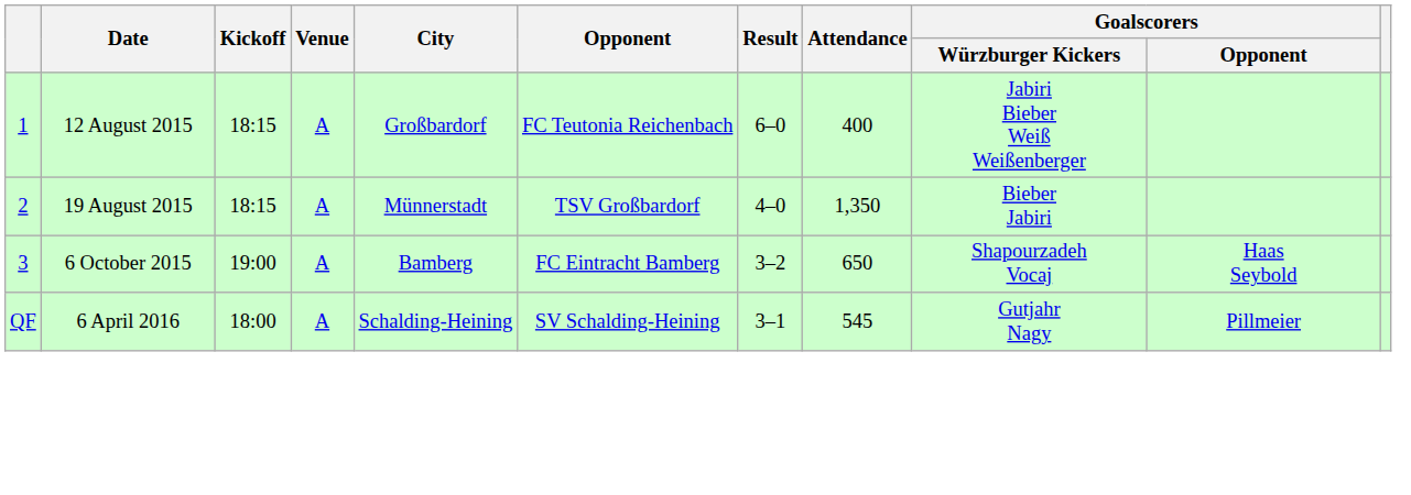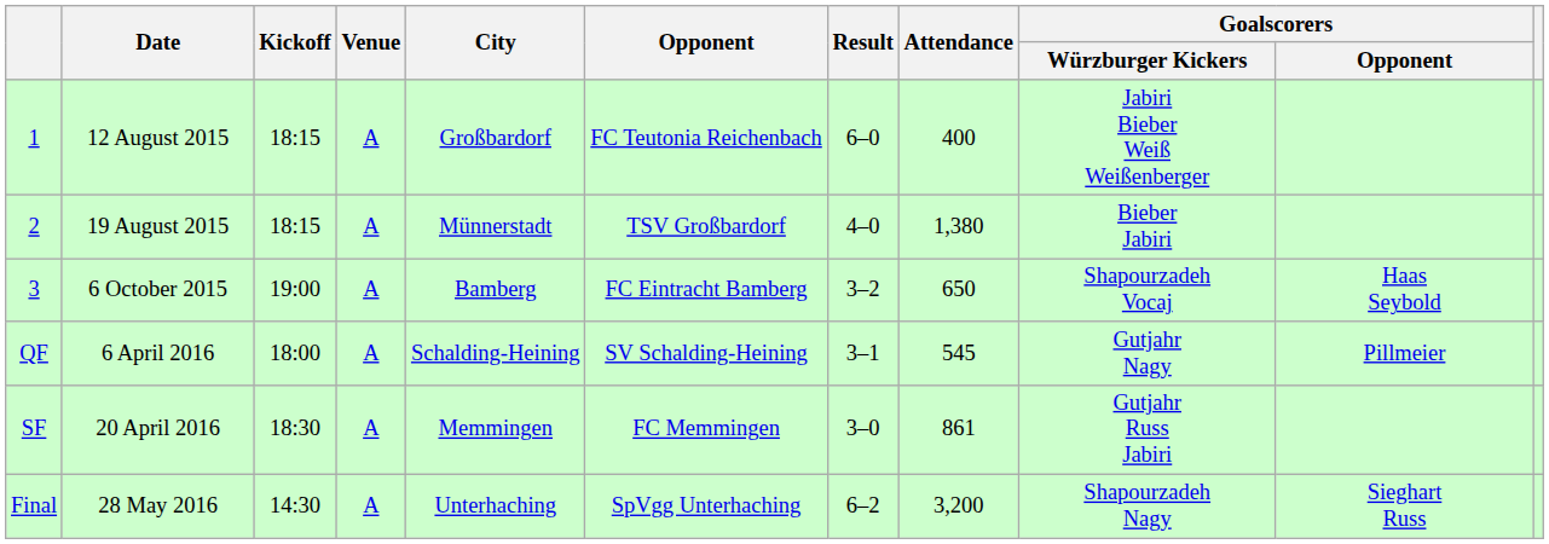2 | Attendance: 1,350 -> 1,380
+ row: SF | 20 April 2016 | 18:30 | A | Memmingen | FC Memmingen | 3–0 | 861 | Gutjahr Russ Jabiri
+ row: Final | 28 May 2016 | 14:30 | A | Unterhaching | SpVgg Unterhaching | 6–2 | 3,200 | Shapourzadeh Nagy | Sieghart Russ
